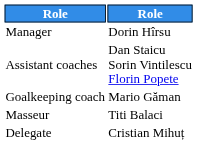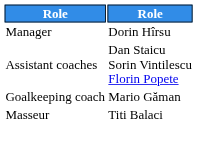- row: Delegate | Cristian Mihuț
